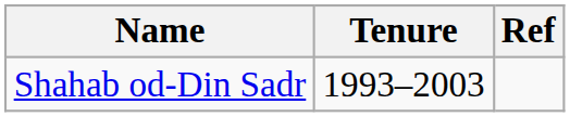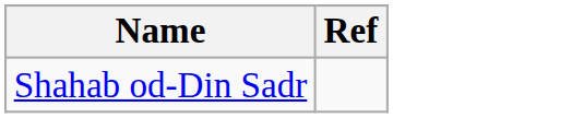- column: Tenure | 1993–2003
